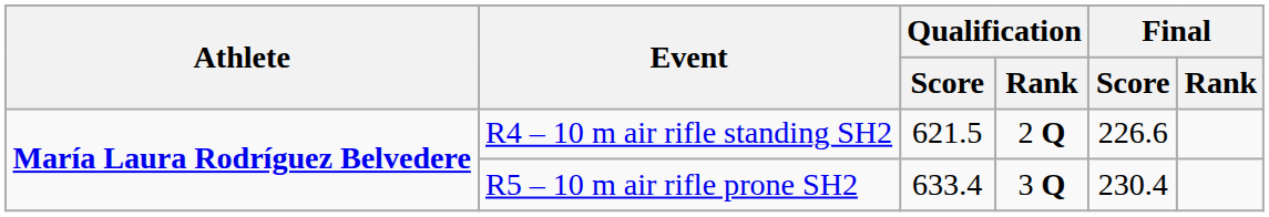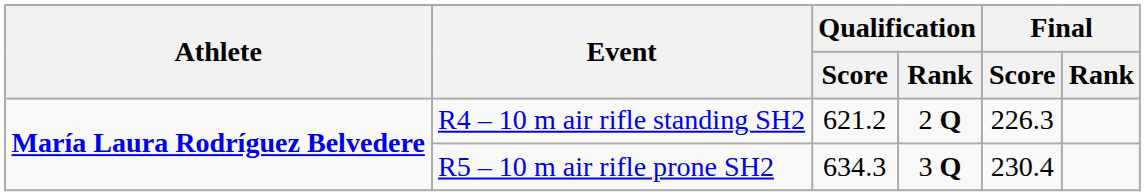R4 – 10 m air rifle standing SH2 | Qualification / Score: 621.5 -> 621.2
R4 – 10 m air rifle standing SH2 | Final / Score: 226.6 -> 226.3
R5 – 10 m air rifle prone SH2 | Qualification / Score: 633.4 -> 634.3
